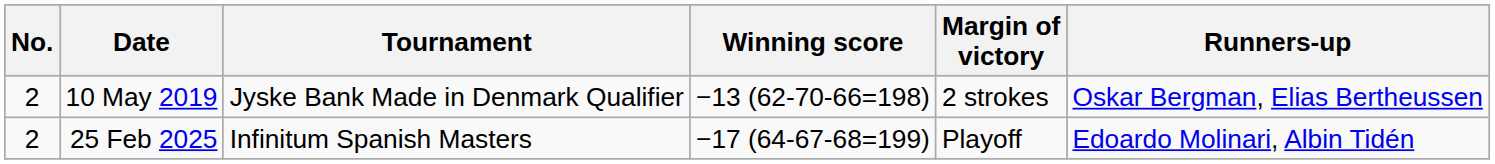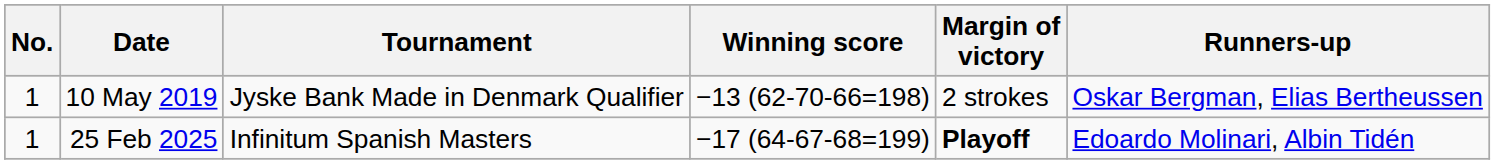10 May 2019 | No.: 2 -> 1
25 Feb 2025 | No.: 2 -> 1
25 Feb 2025 | Margin of victory: normal -> bold
